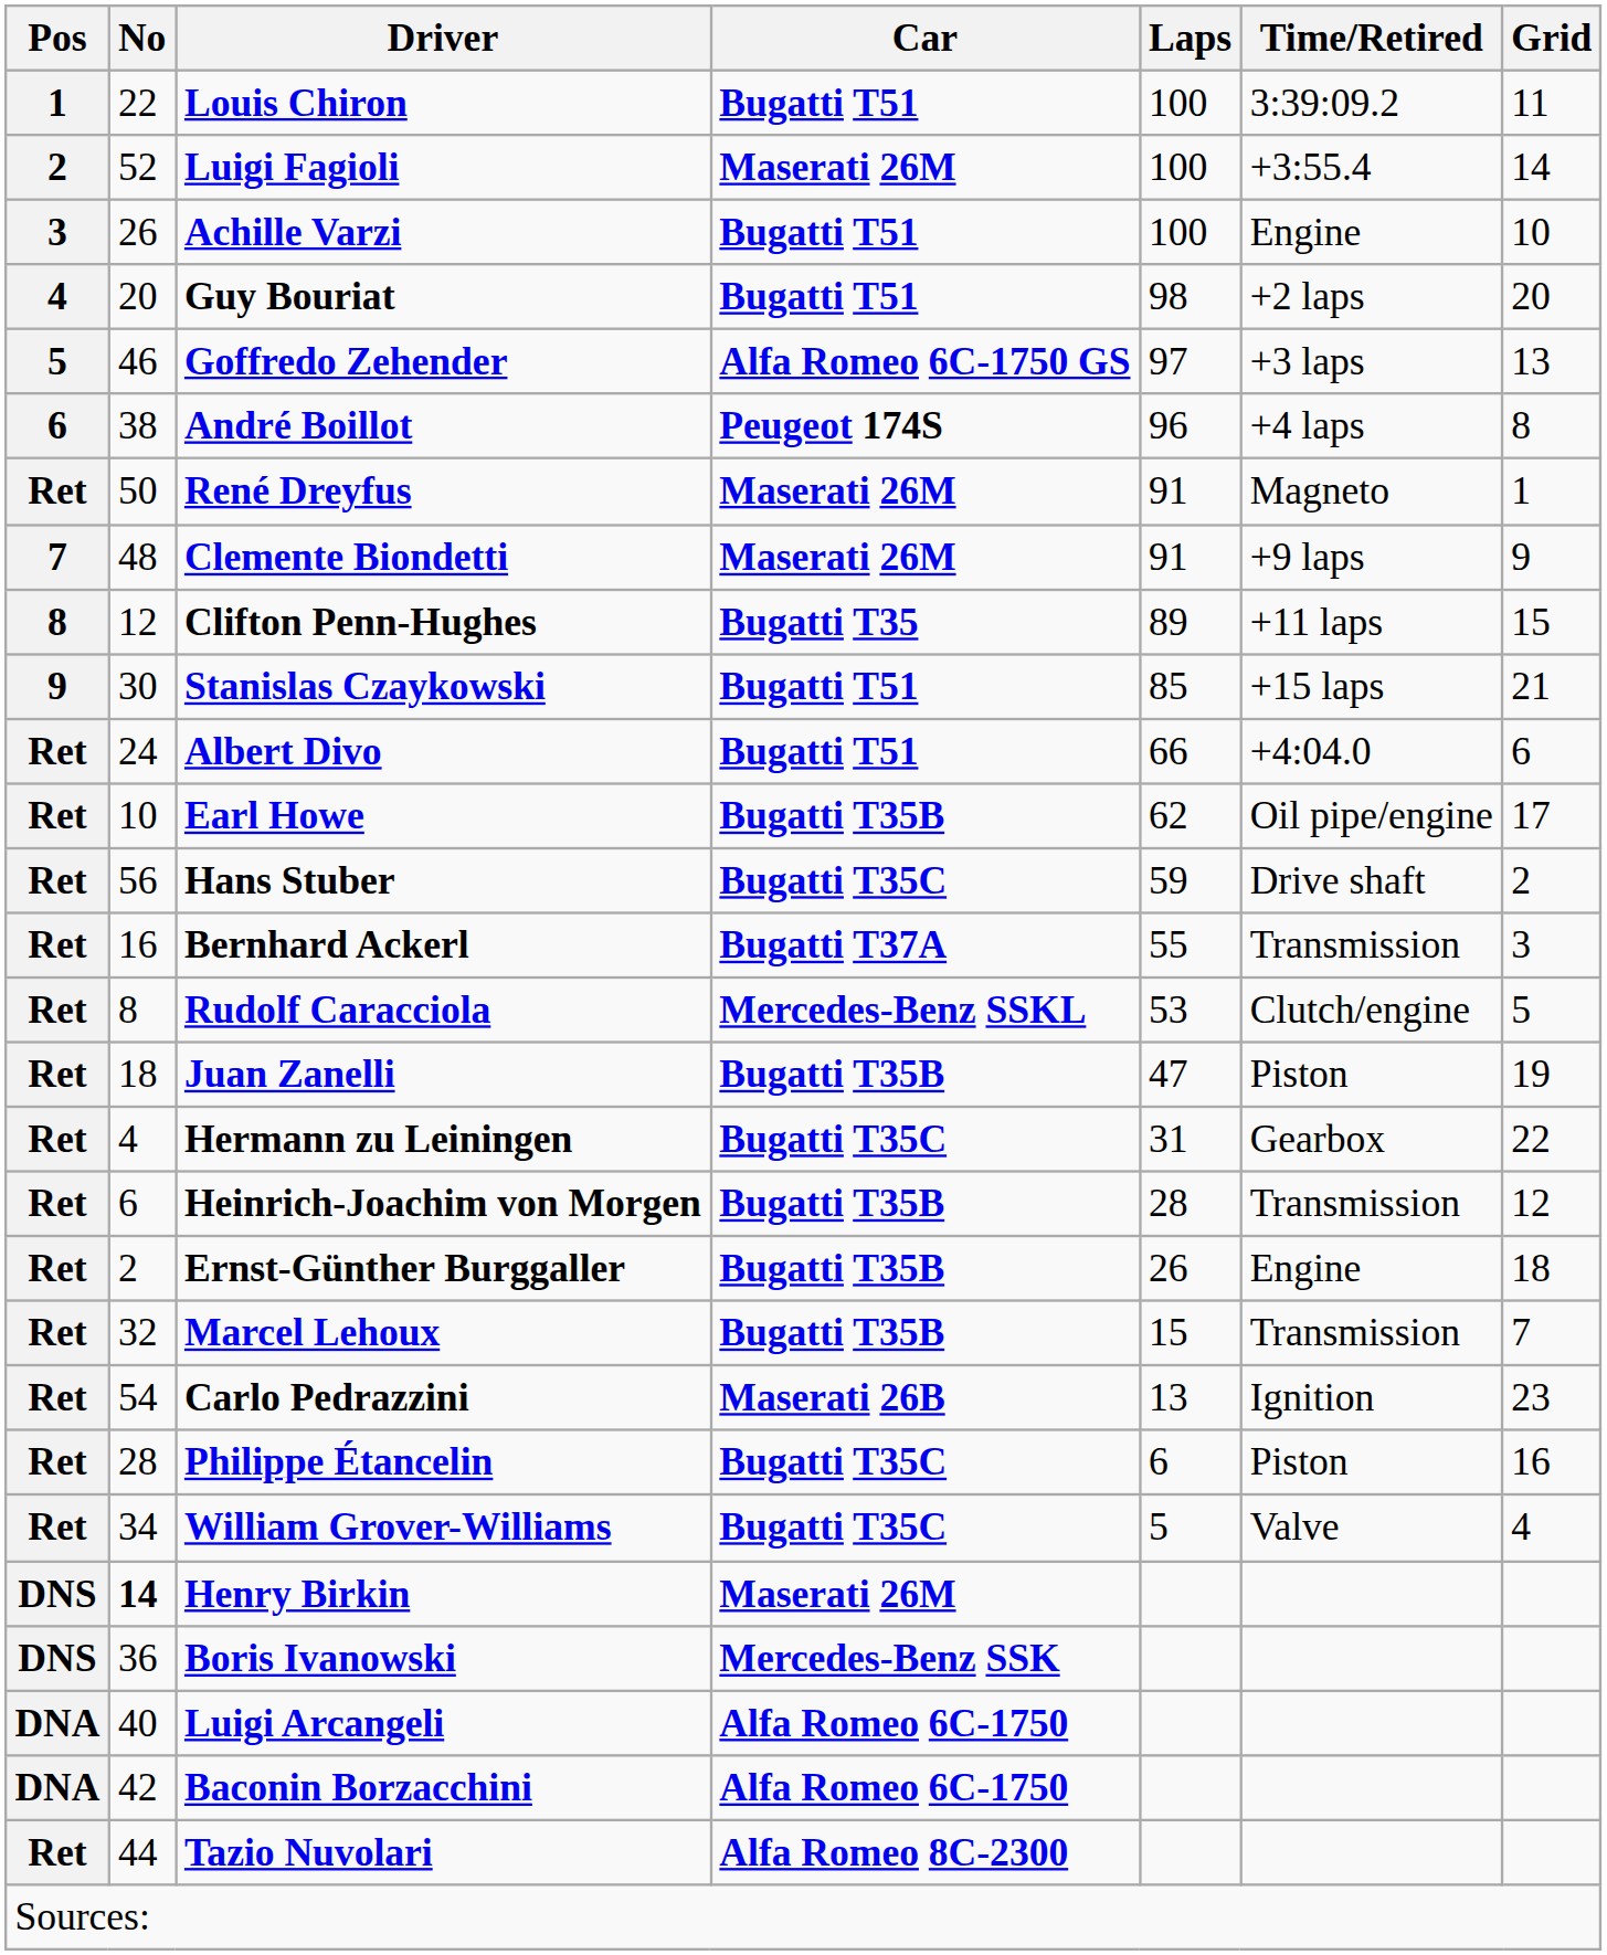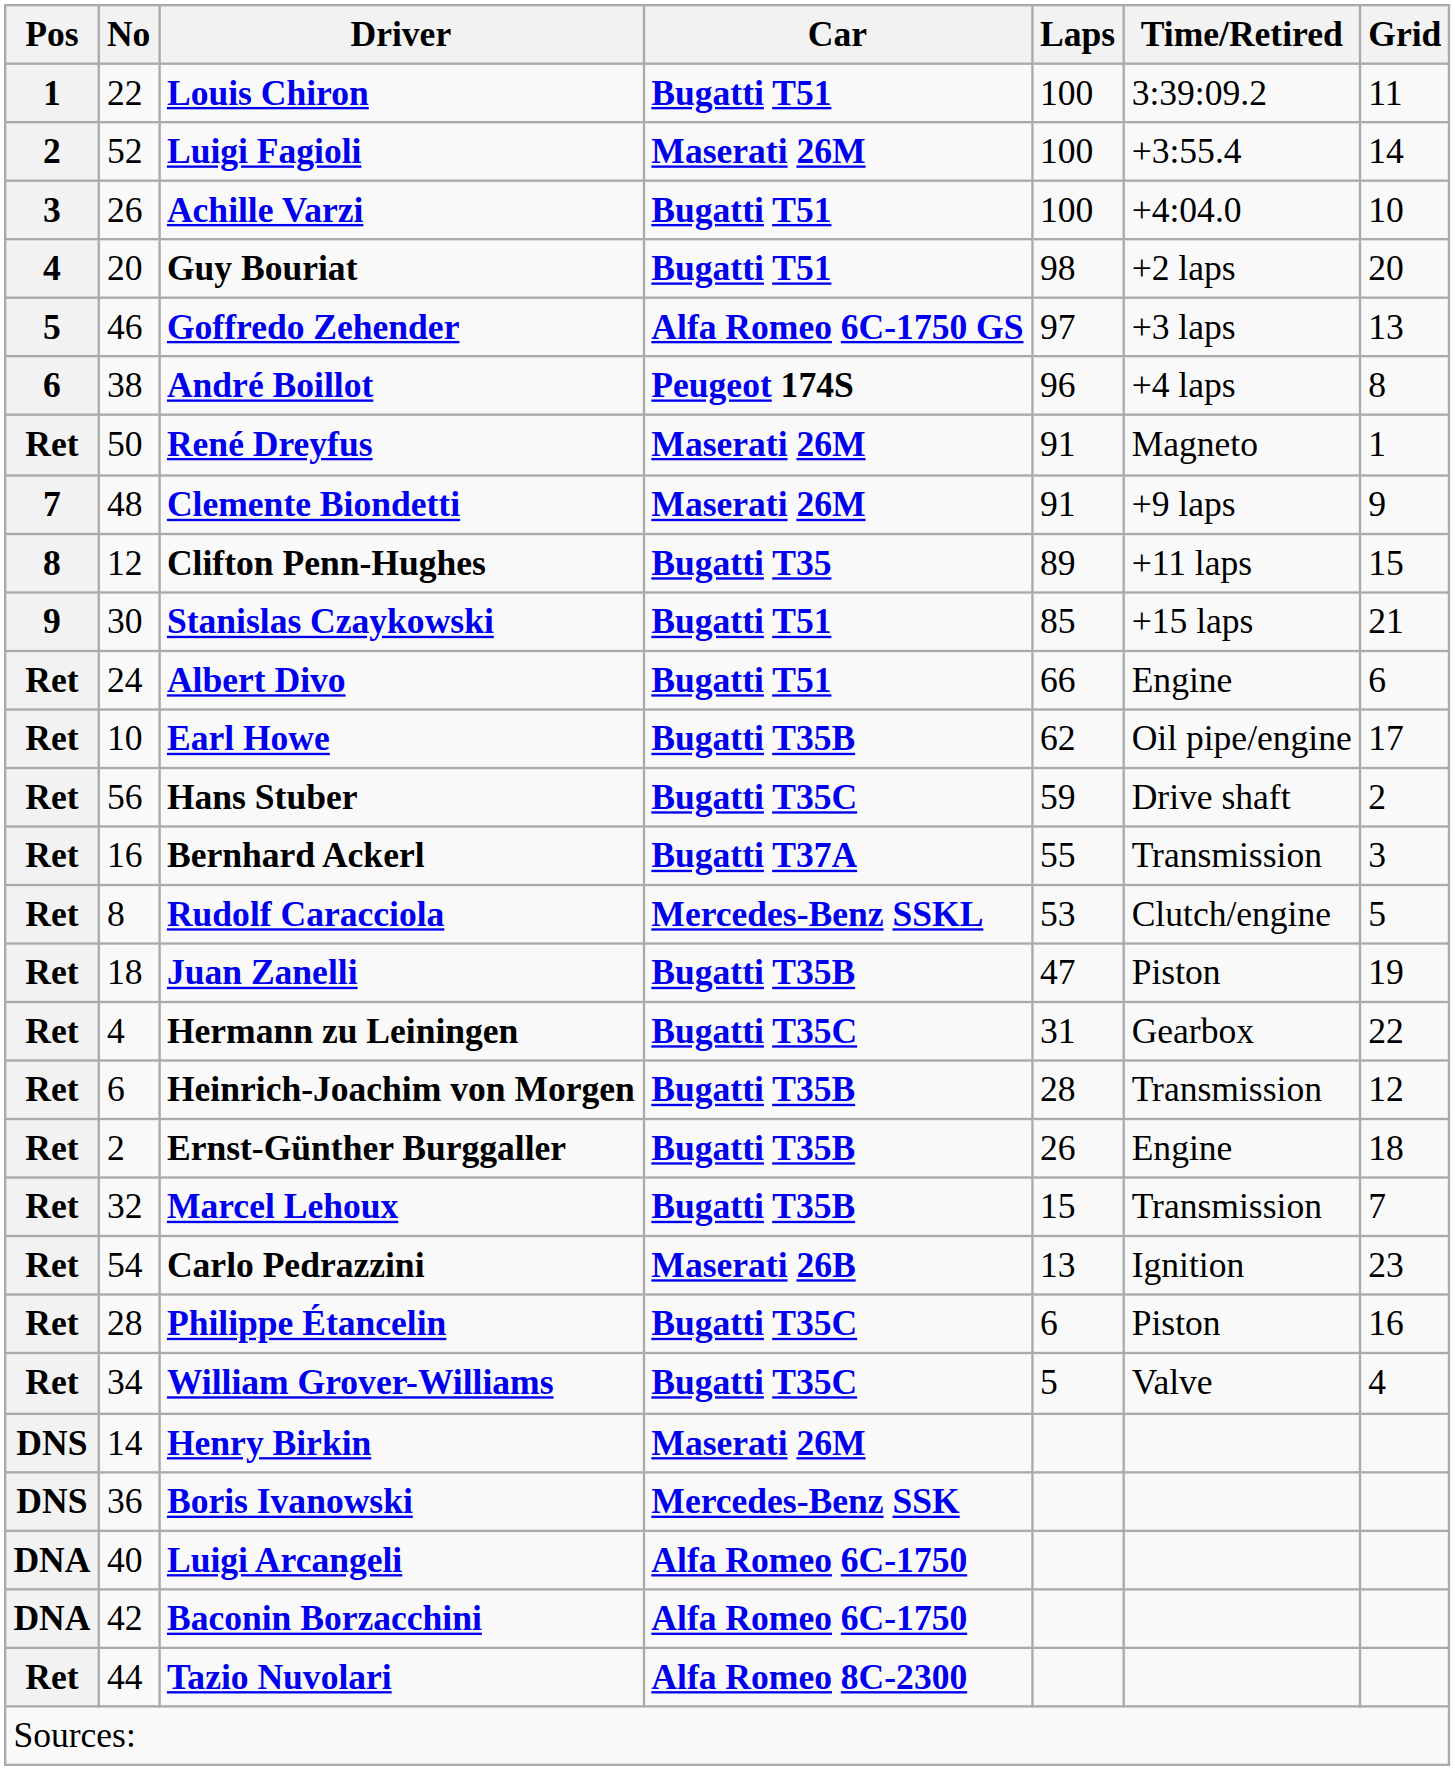Achille Varzi | Time/Retired: Engine -> +4:04.0
Albert Divo | Time/Retired: +4:04.0 -> Engine
Henry Birkin | No: bold -> normal
